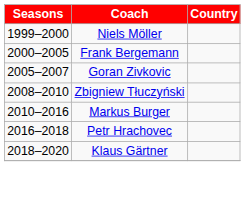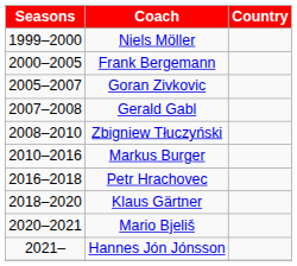+ row: 2007–2008 | Gerald Gabl
+ row: 2020–2021 | Mario Bjeliš
+ row: 2021– | Hannes Jón Jónsson
